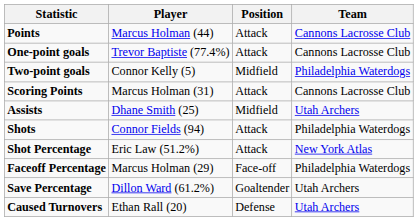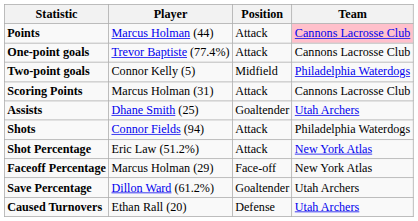Points | Team: no background -> pink background
Assists | Position: Midfield -> Goaltender
Faceoff Percentage | Team: Philadelphia Waterdogs -> New York Atlas
